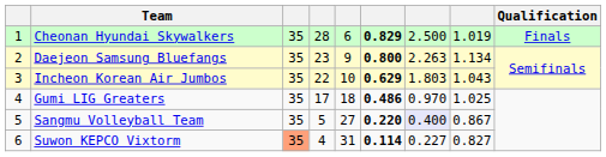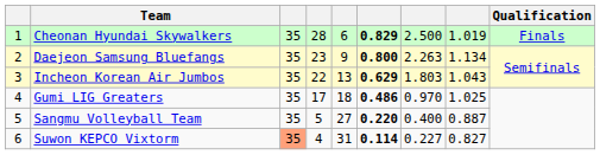Incheon Korean Air Jumbos | column 5: 10 -> 13
Sangmu Volleyball Team | column 7: lavender background -> no background
Sangmu Volleyball Team | column 8: 0.867 -> 0.887
